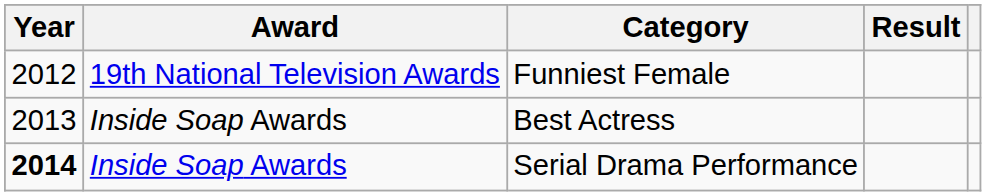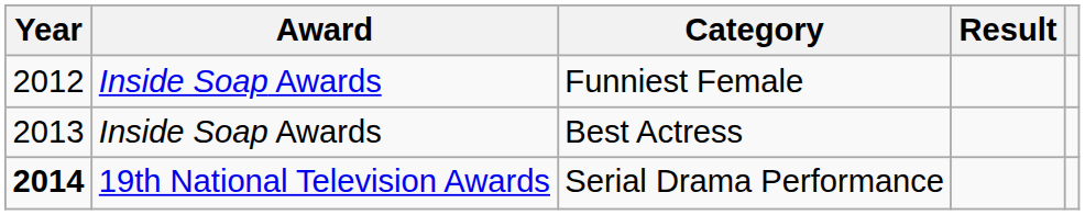Funniest Female | Award: 19th National Television Awards -> Inside Soap Awards
Serial Drama Performance | Award: Inside Soap Awards -> 19th National Television Awards
